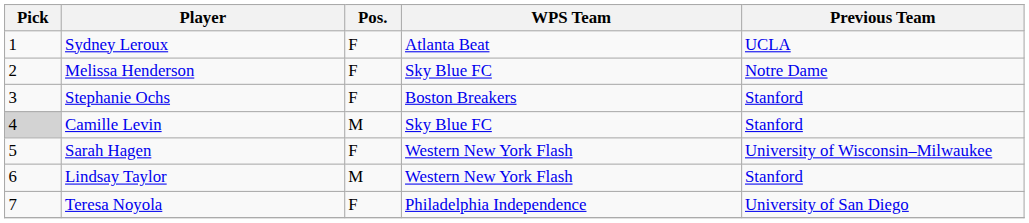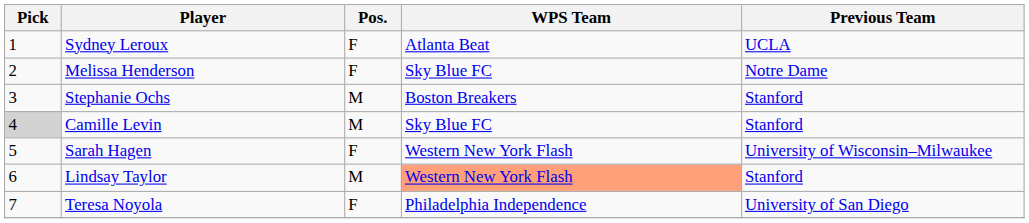Stephanie Ochs | Pos.: F -> M
Lindsay Taylor | WPS Team: no background -> lightsalmon background
